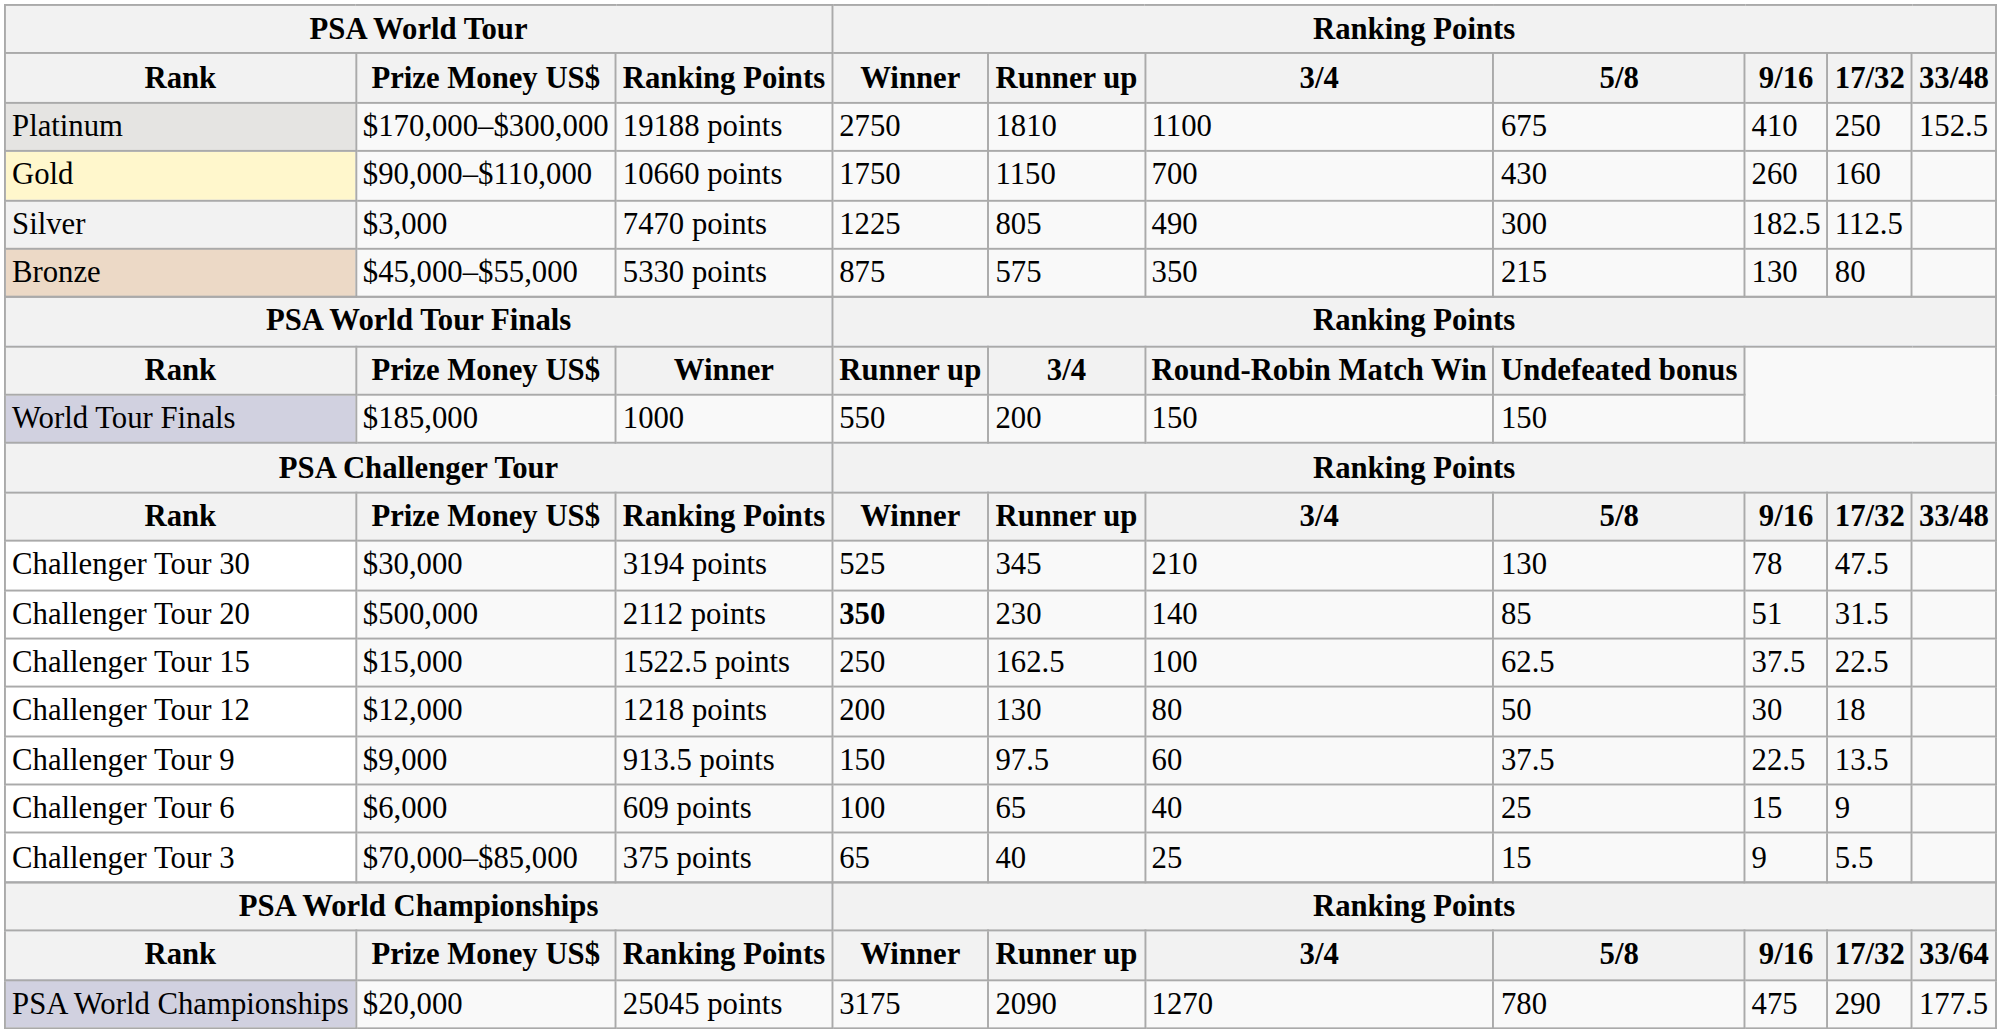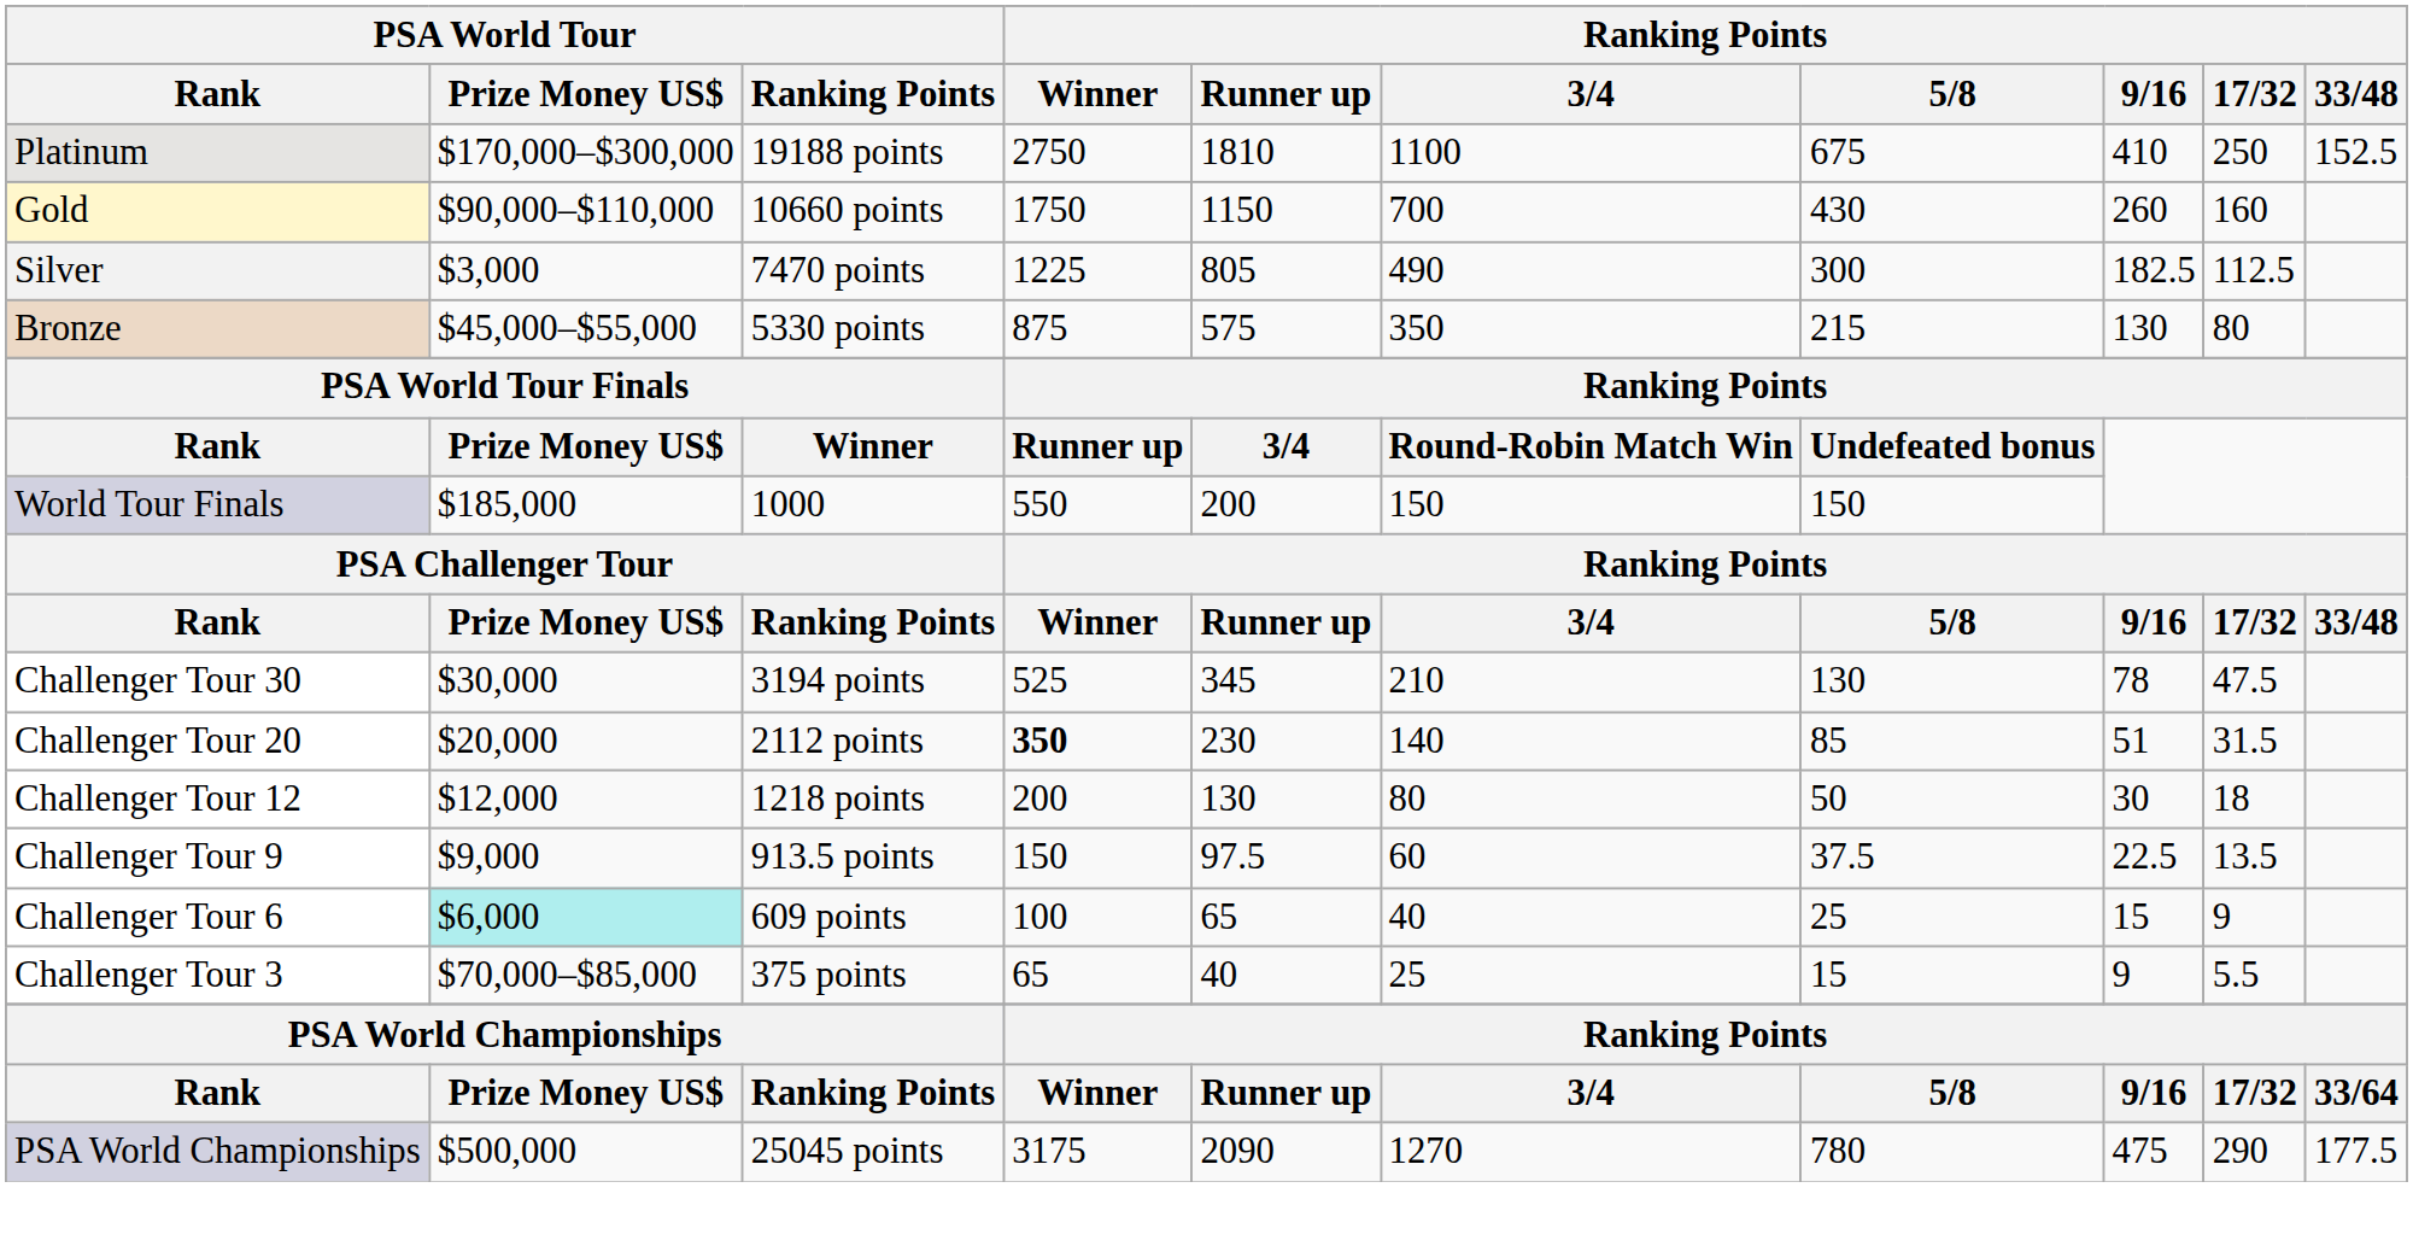Challenger Tour 20 | PSA World Tour / Prize Money US$: $500,000 -> $20,000
- row: Challenger Tour 15 | $15,000 | 1522.5 points | 250 | 162.5 | 100 | 62.5 | 37.5 | 22.5
Challenger Tour 6 | PSA World Tour / Prize Money US$: no background -> paleturquoise background
PSA World Championships / 25045 points | PSA World Tour / Prize Money US$: $20,000 -> $500,000
